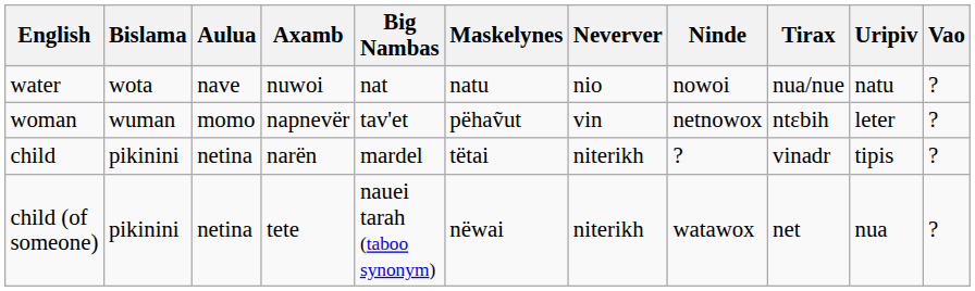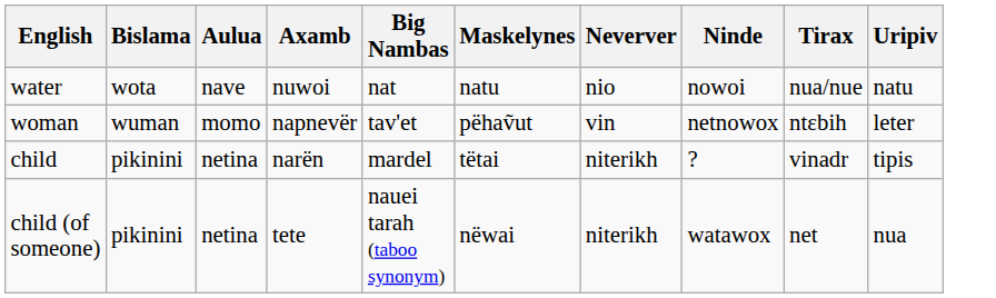- column: Vao | ? | ? | ? | ?
